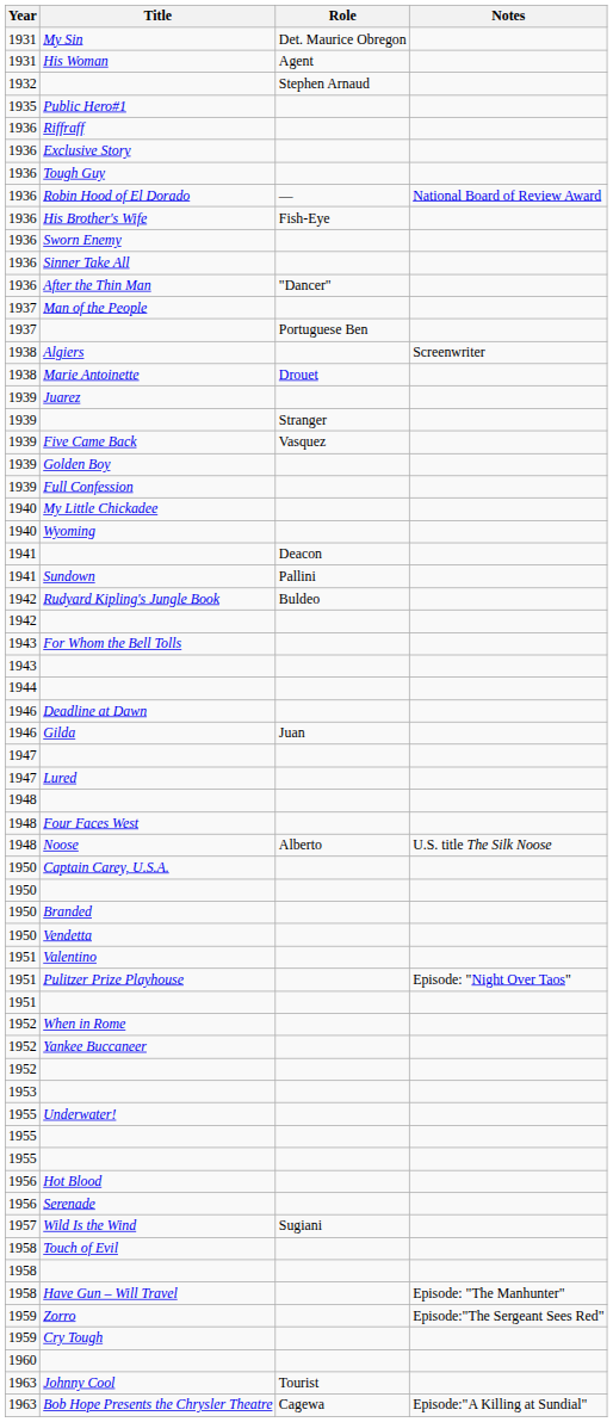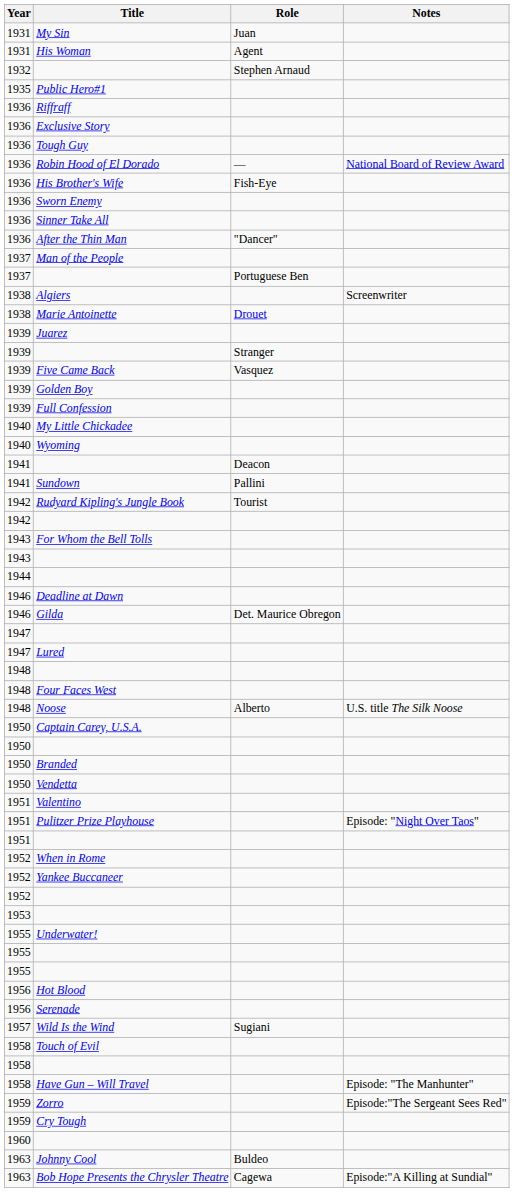My Sin | Role: Det. Maurice Obregon -> Juan
Rudyard Kipling's Jungle Book | Role: Buldeo -> Tourist
Gilda | Role: Juan -> Det. Maurice Obregon
Johnny Cool | Role: Tourist -> Buldeo
